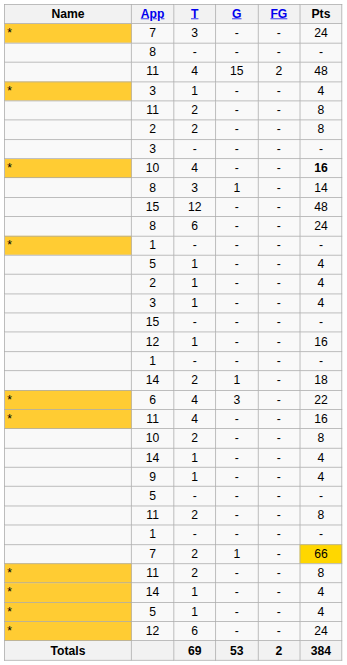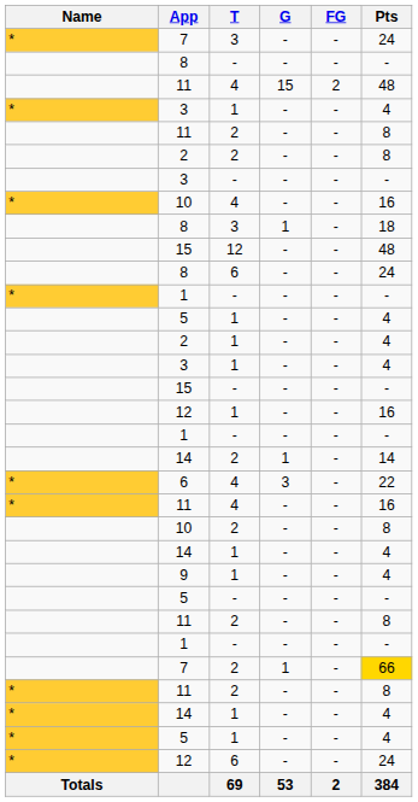10 / 4 | Pts: bold -> normal
8 / 3 | Pts: 14 -> 18
14 / 2 | Pts: 18 -> 14
